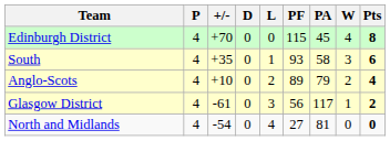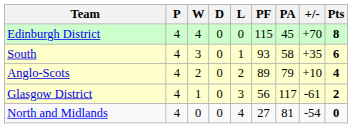columns swapped: W <-> +/-
